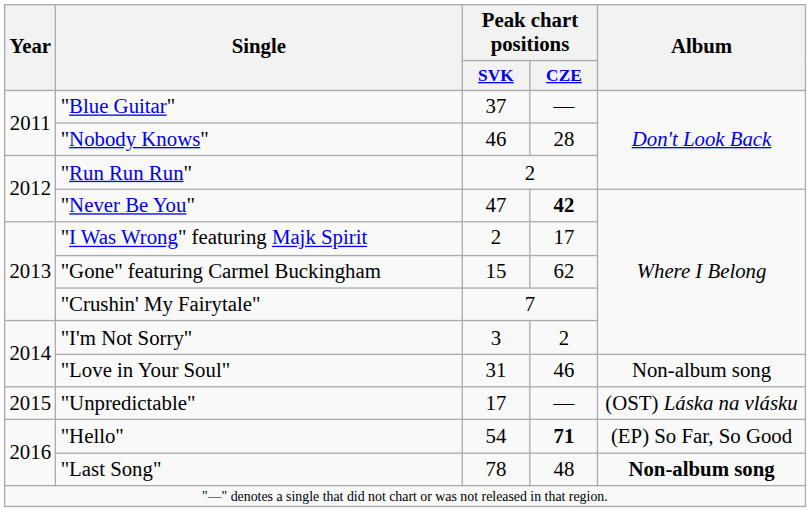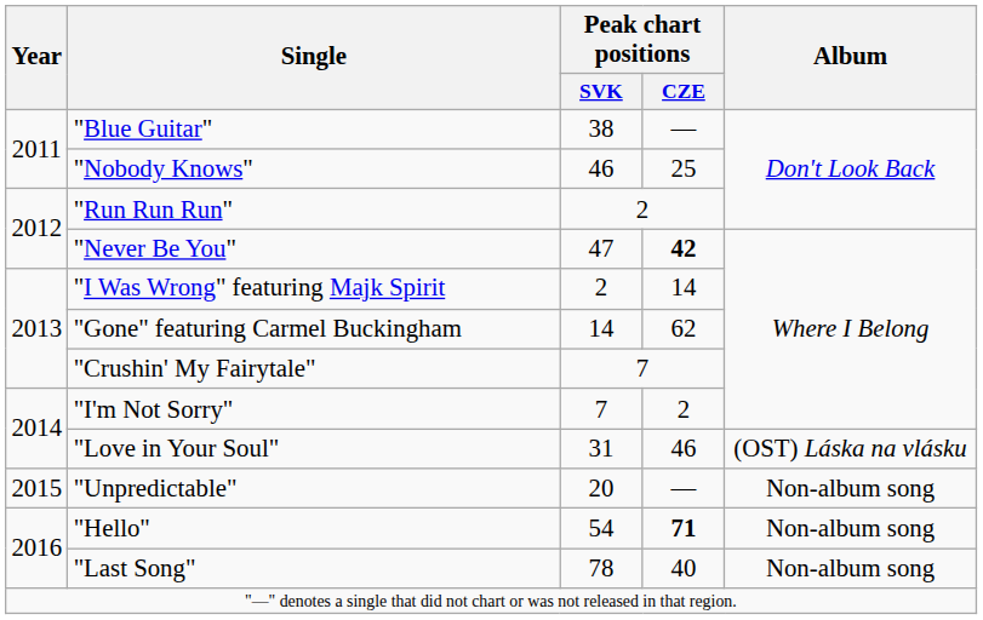"Blue Guitar" | Peak chart positions / SVK: 37 -> 38
"Nobody Knows" | Peak chart positions / CZE: 28 -> 25
"I Was Wrong" featuring Majk Spirit | Peak chart positions / CZE: 17 -> 14
"Gone" featuring Carmel Buckingham | Peak chart positions / SVK: 15 -> 14
"I'm Not Sorry" | Peak chart positions / SVK: 3 -> 7
"Love in Your Soul" | Album: Non-album song -> (OST) Láska na vlásku
"Unpredictable" | Peak chart positions / SVK: 17 -> 20
"Unpredictable" | Album: (OST) Láska na vlásku -> Non-album song
"Hello" | Album: (EP) So Far, So Good -> Non-album song
"Last Song" | Peak chart positions / CZE: 48 -> 40
"Last Song" | Album: bold -> normal
